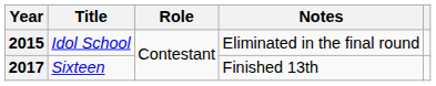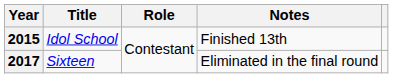2015 | Notes: Eliminated in the final round -> Finished 13th
2017 | Notes: Finished 13th -> Eliminated in the final round
